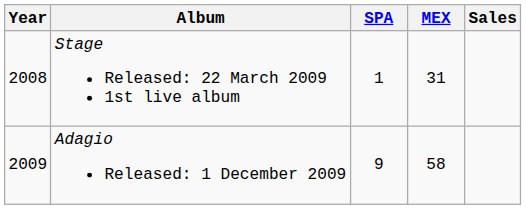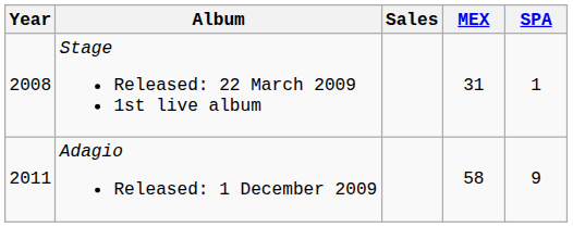columns swapped: SPA <-> Sales
Adagio Released: 1 December 2009 | Year: 2009 -> 2011
